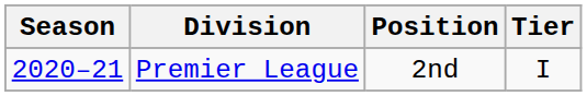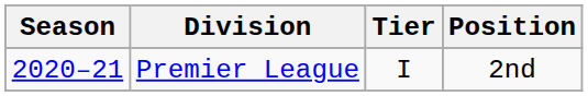columns swapped: Tier <-> Position
